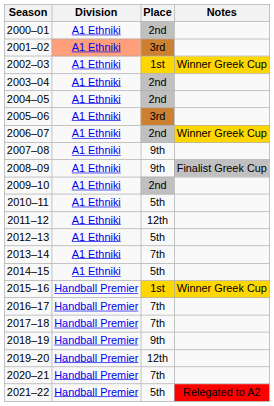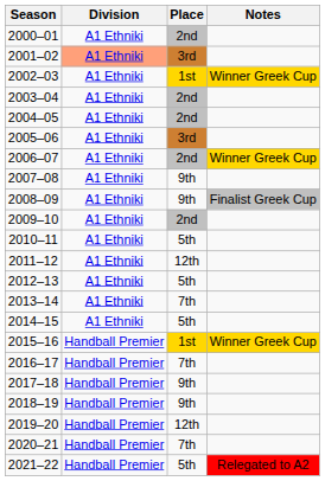2017–18 | Place: 7th -> 9th
